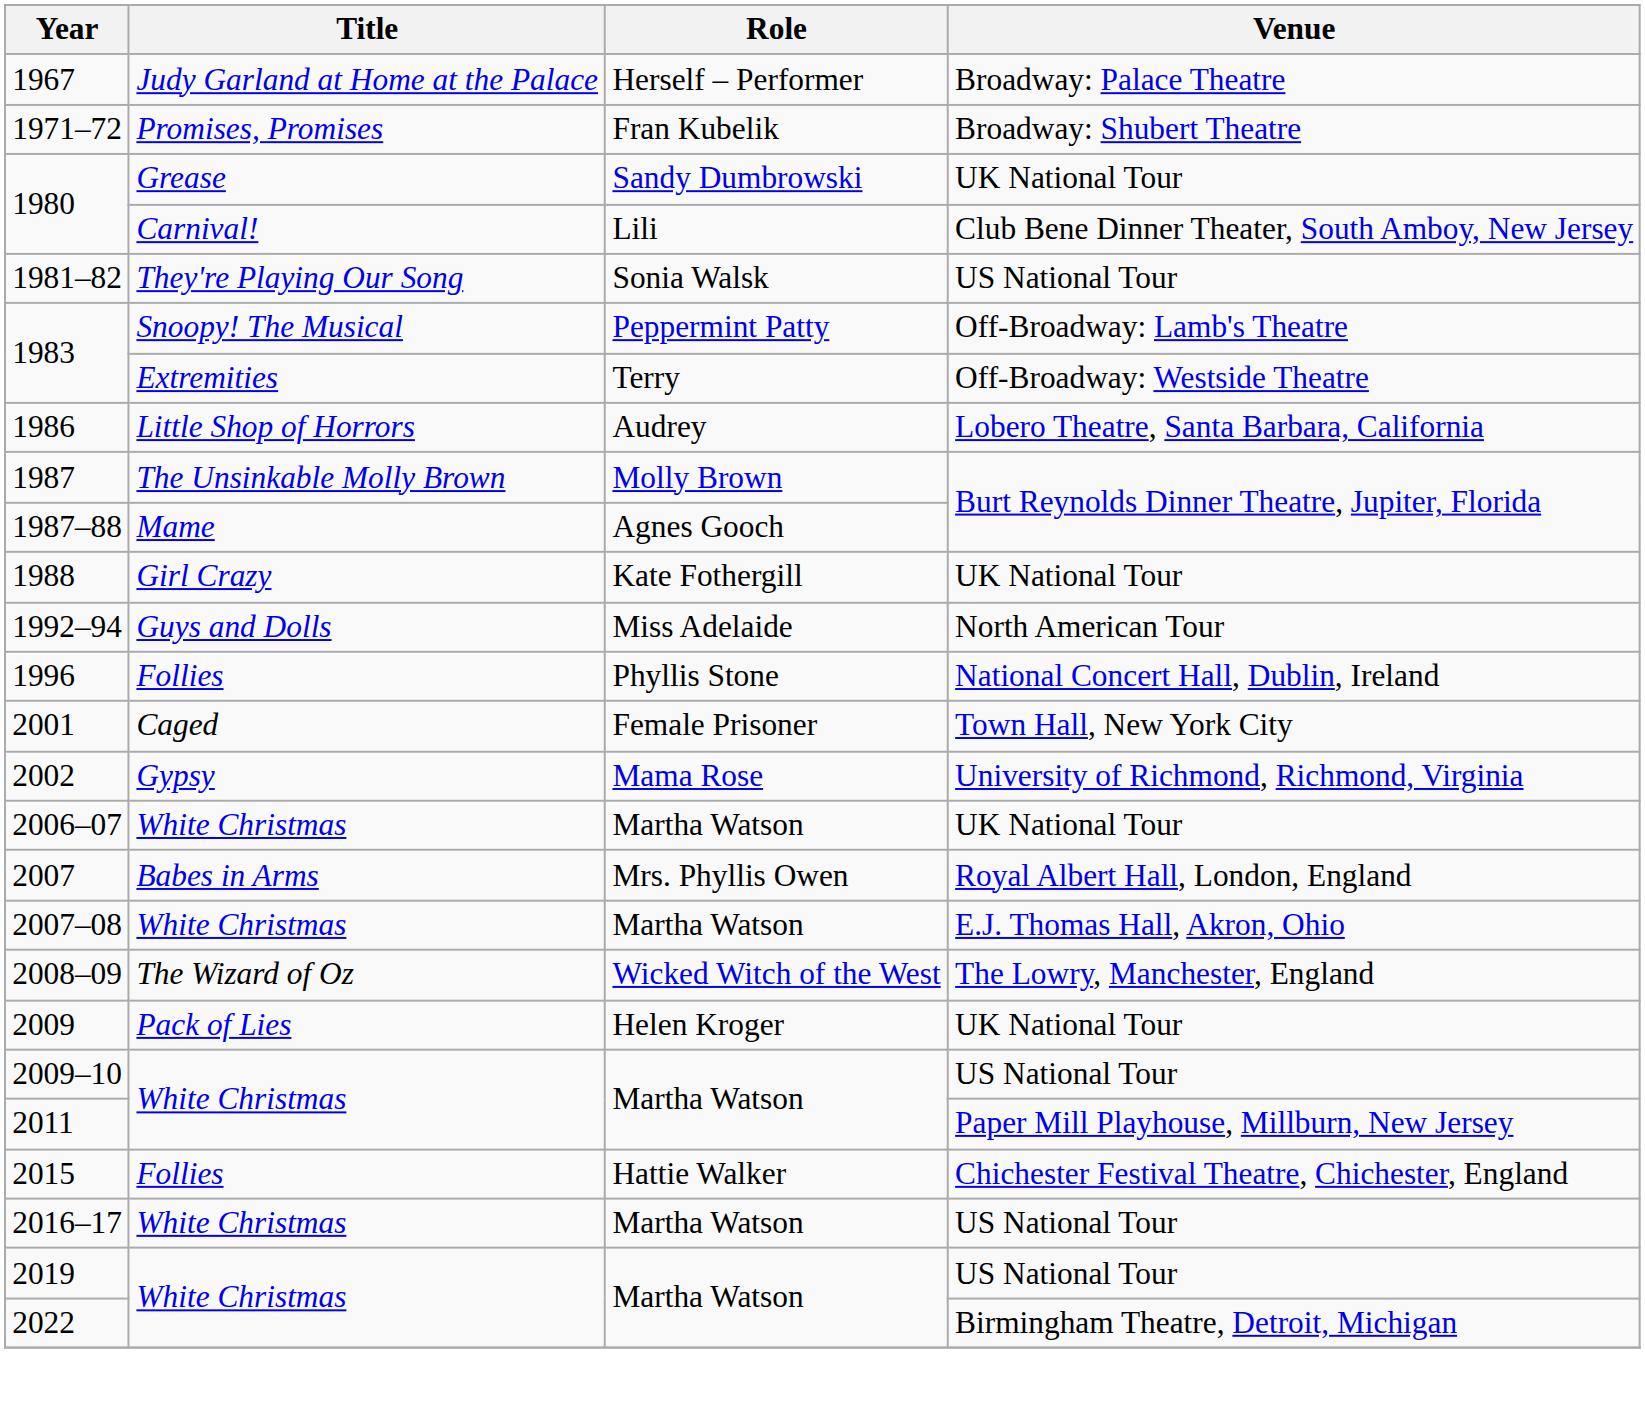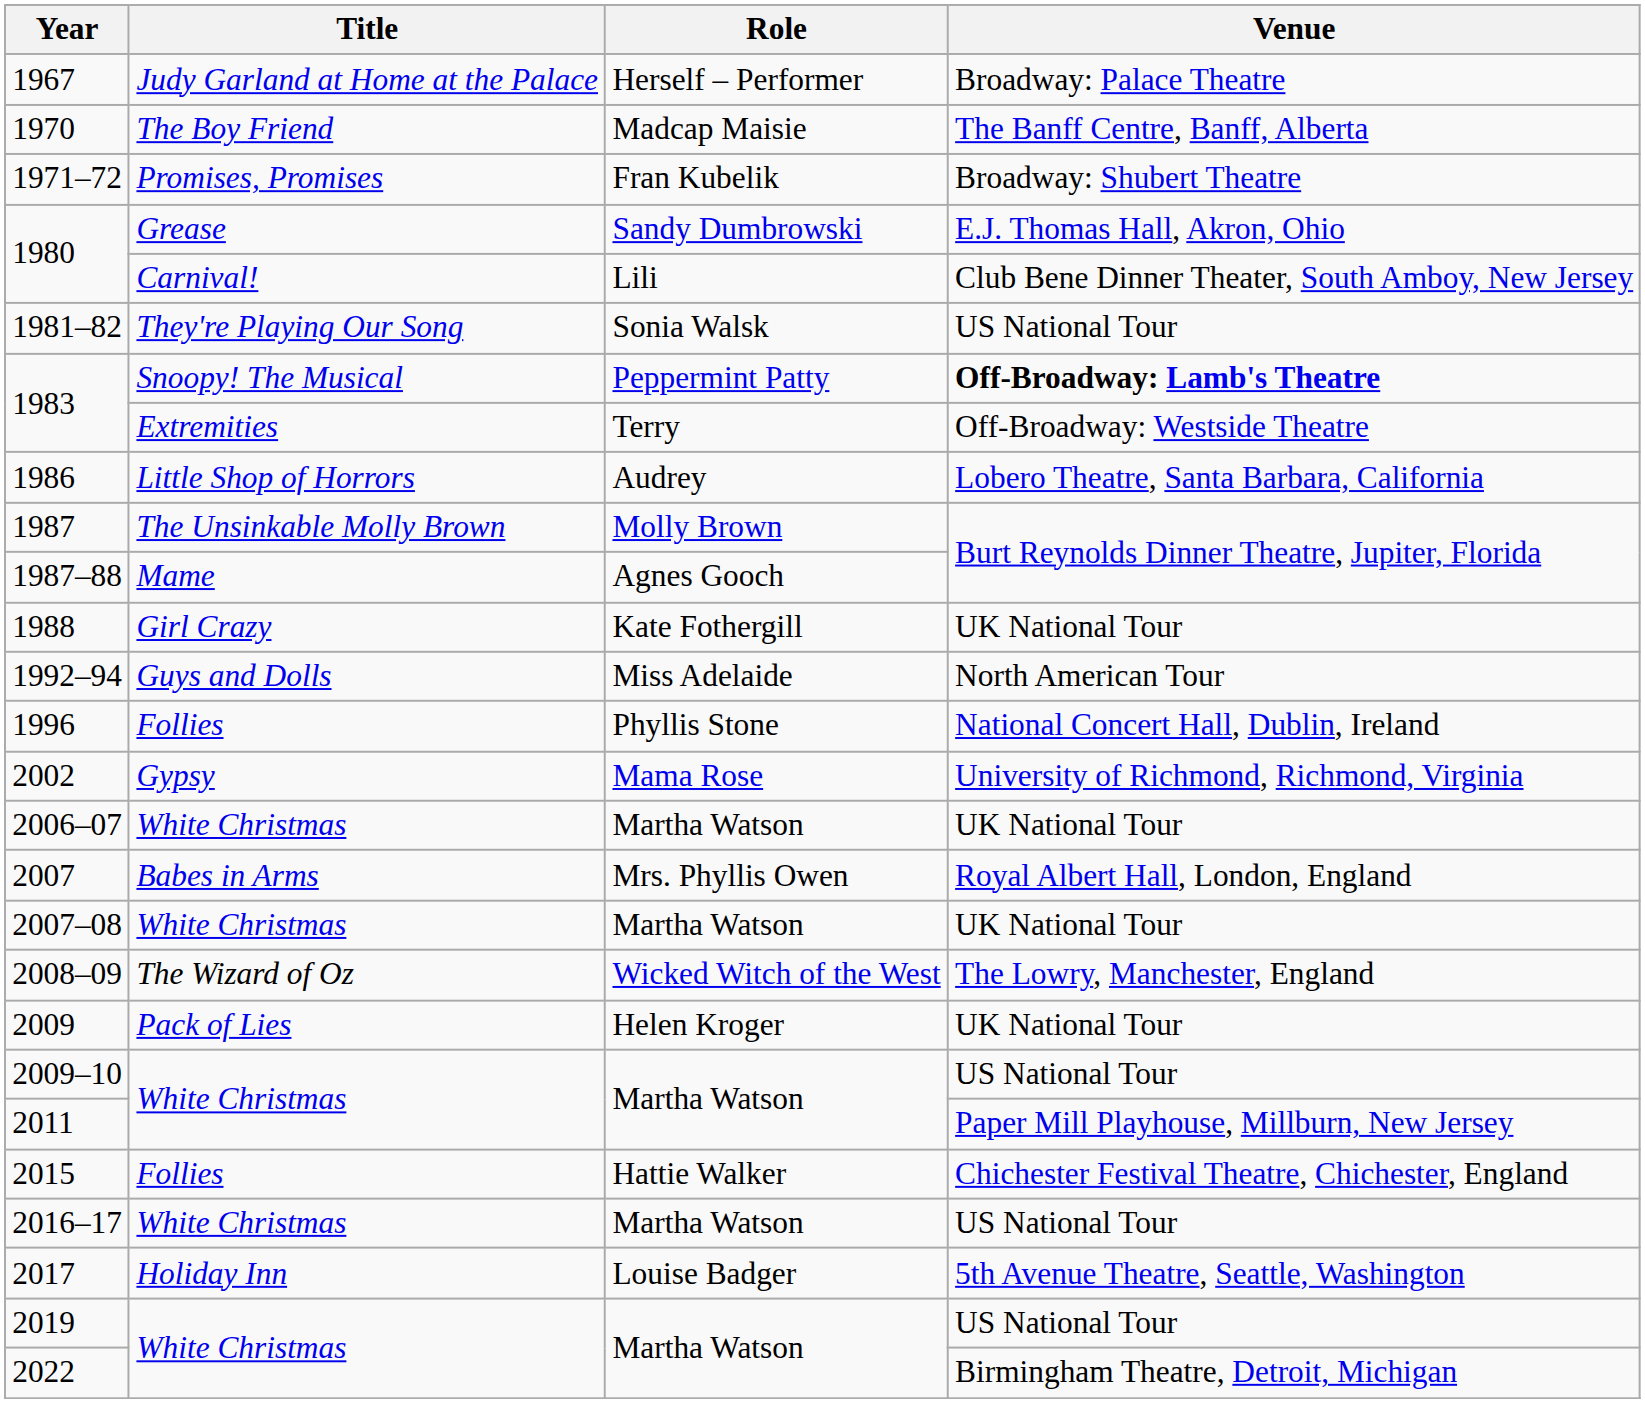+ row: 1970 | The Boy Friend | Madcap Maisie | The Banff Centre, Banff, Alberta
1980 / Sandy Dumbrowski | Venue: UK National Tour -> E.J. Thomas Hall, Akron, Ohio
1983 / Peppermint Patty | Venue: normal -> bold
- row: 2001 | Caged | Female Prisoner | Town Hall, New York City
2007–08 | Venue: E.J. Thomas Hall, Akron, Ohio -> UK National Tour
+ row: 2017 | Holiday Inn | Louise Badger | 5th Avenue Theatre, Seattle, Washington
